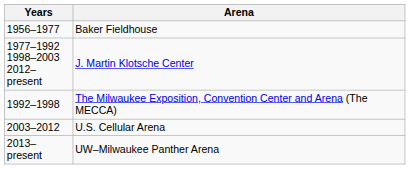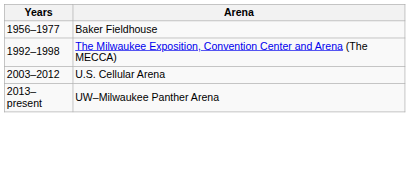- row: 1977–1992 1998–2003 2012–present | J. Martin Klotsche Center
